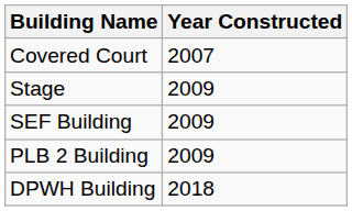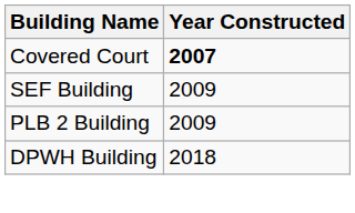Covered Court | Year Constructed: normal -> bold
- row: Stage | 2009
